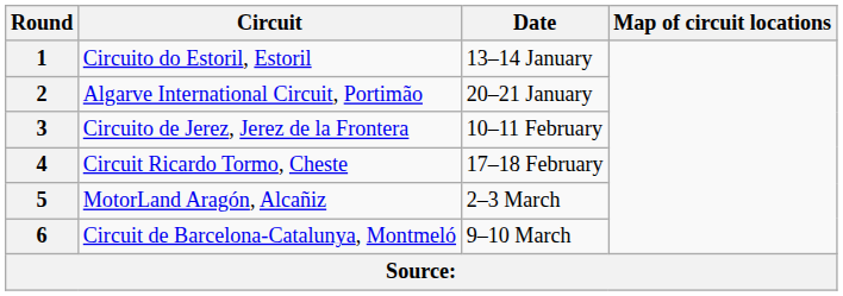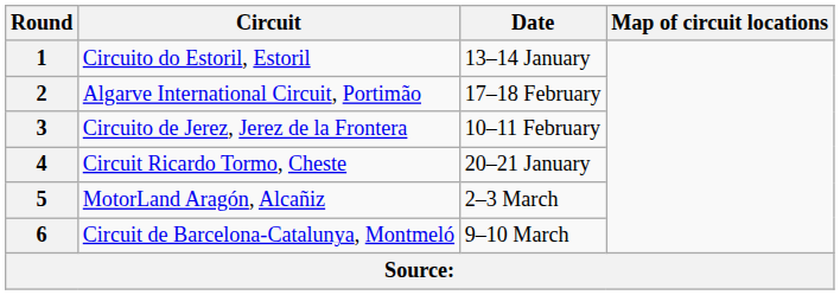2 | Date: 20–21 January -> 17–18 February
4 | Date: 17–18 February -> 20–21 January
